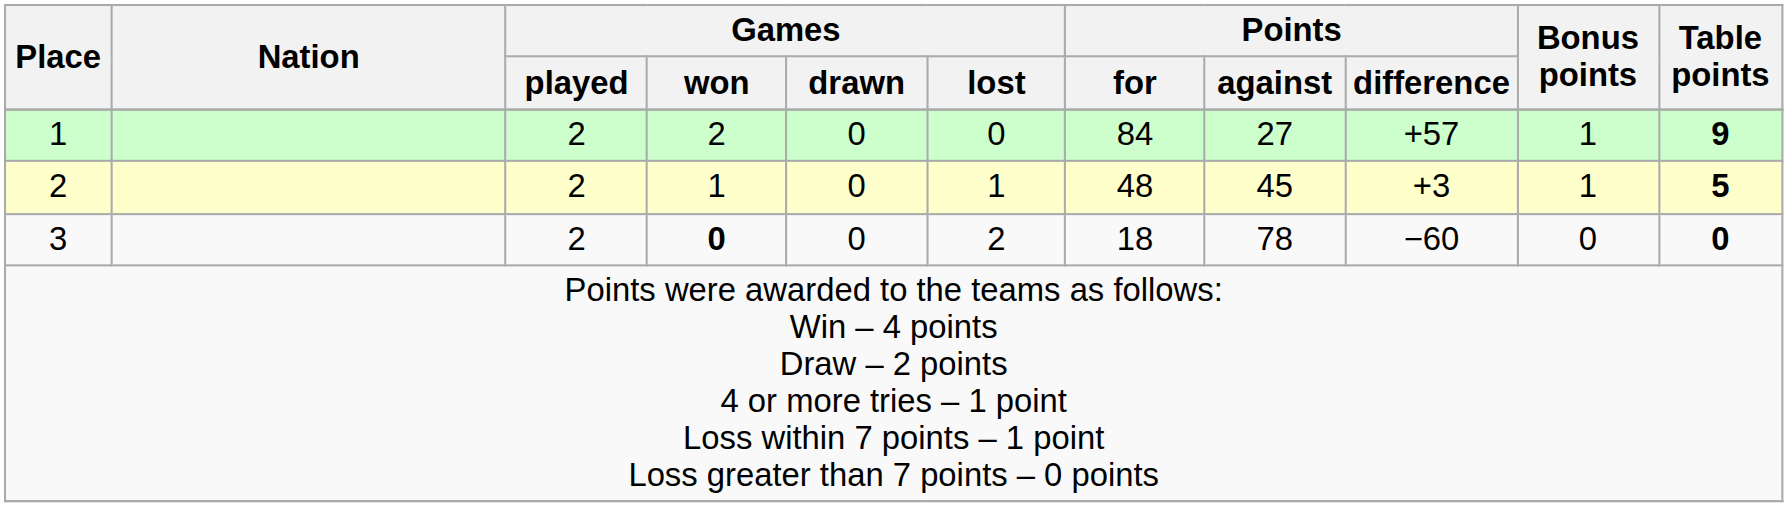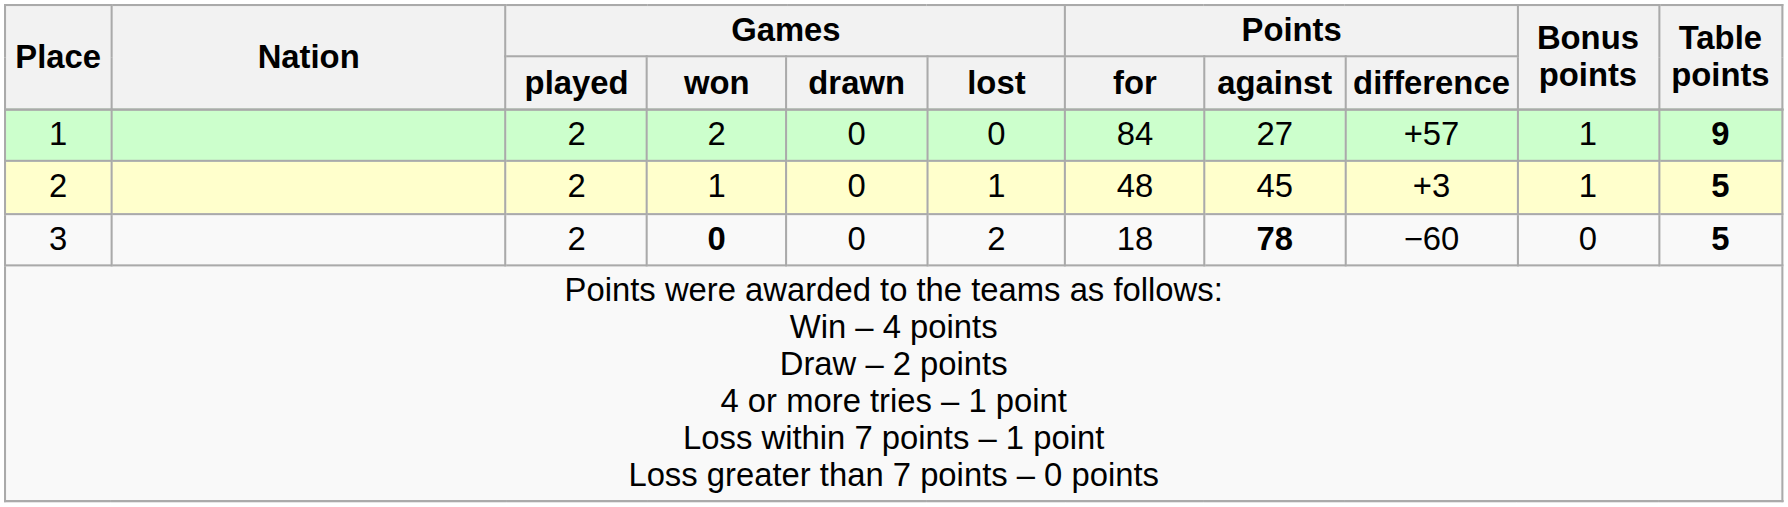3 | Points / against: normal -> bold
3 | Table points: 0 -> 5
